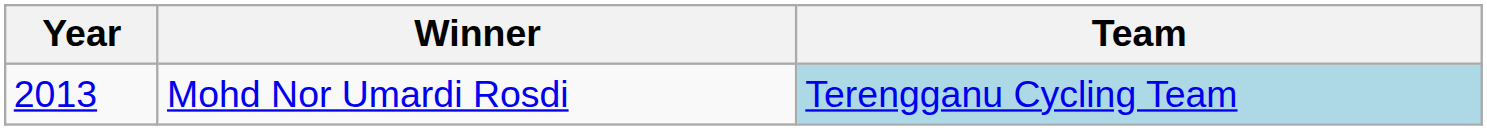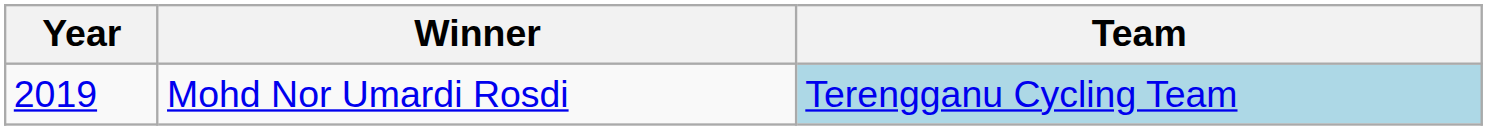Mohd Nor Umardi Rosdi | Year: 2013 -> 2019
